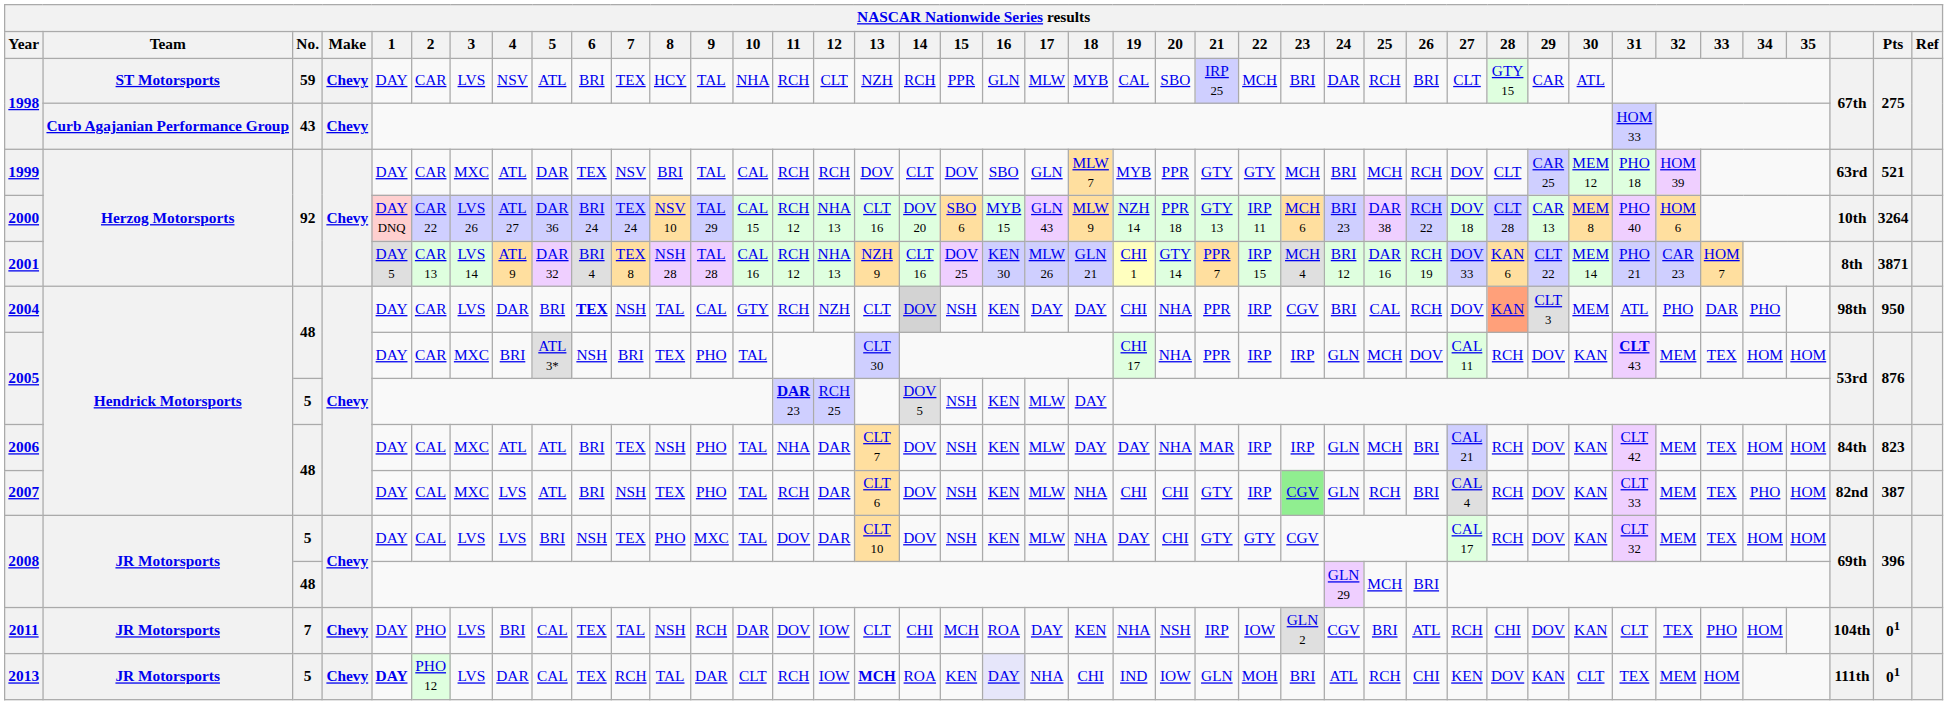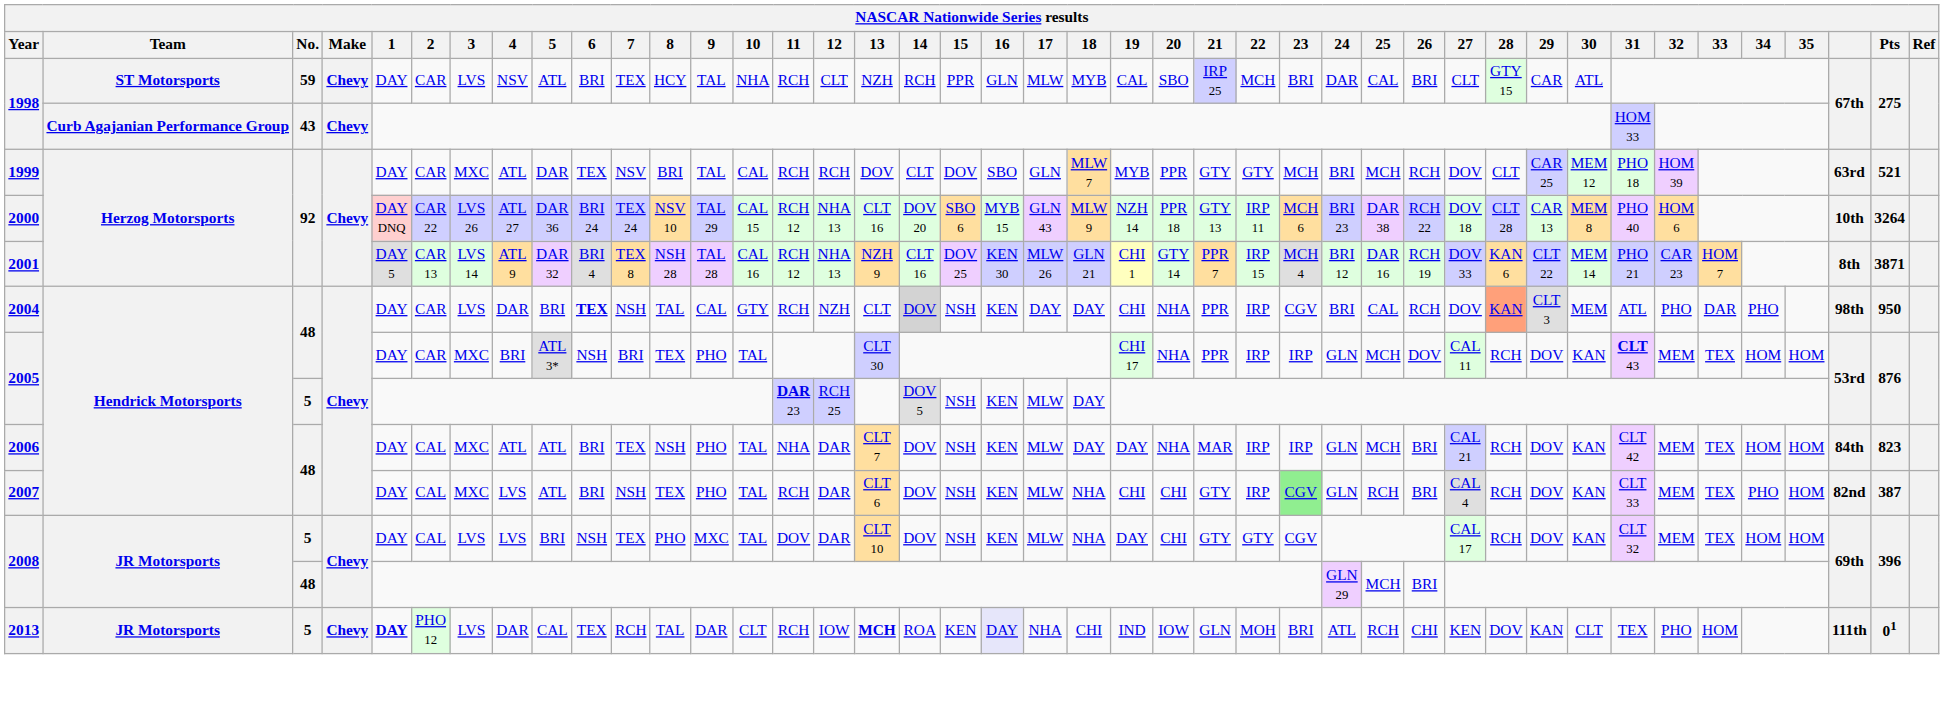1998 / 59 | 25: RCH -> CAL
- row: 2011 | JR Motorsports | 7 | Chevy | DAY | PHO | LVS | BRI | CAL | TEX | TAL | NSH | RCH | DAR | DOV | IOW | CLT | CHI | MCH | ROA | DAY | KEN | NHA | NSH | IRP | IOW | GLN 2 | CGV | BRI | ATL | RCH | CHI | DOV | KAN | CLT | TEX | PHO | HOM | 104th | 01
2013 | 32: MEM -> PHO
